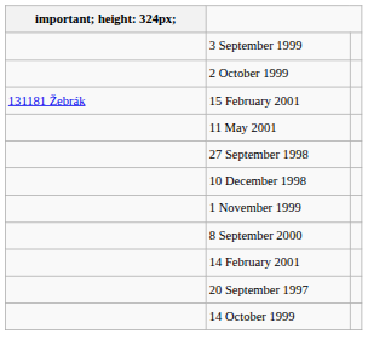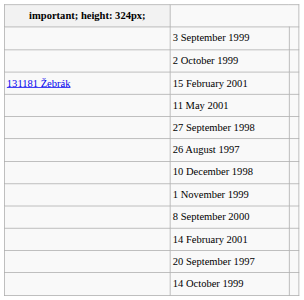+ row: 26 August 1997
